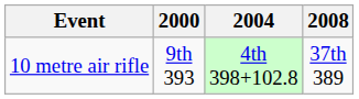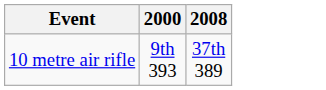- column: 2004 | 4th 398+102.8
